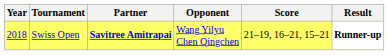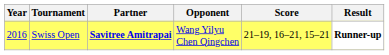Swiss Open | Year: 2018 -> 2016
